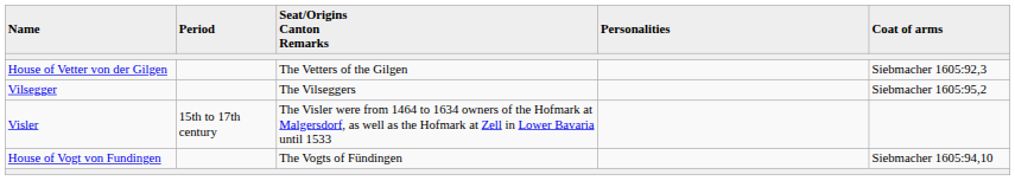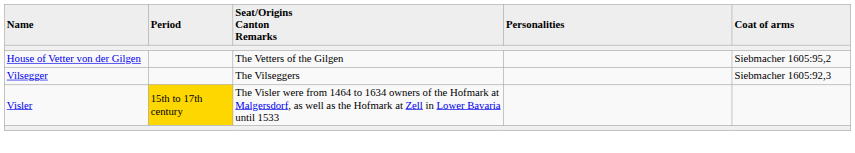House of Vetter von der Gilgen | Coat of arms: Siebmacher 1605:92,3 -> Siebmacher 1605:95,2
Vilsegger | Coat of arms: Siebmacher 1605:95,2 -> Siebmacher 1605:92,3
Visler | Period: no background -> gold background
- row: House of Vogt von Fundingen | The Vogts of Fündingen | Siebmacher 1605:94,10
